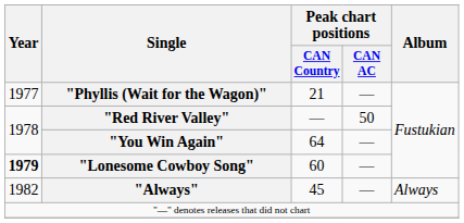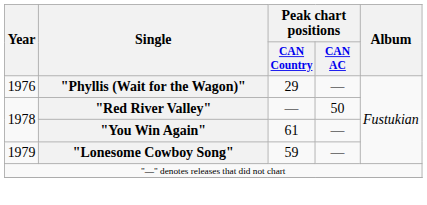"Phyllis (Wait for the Wagon)" | Year: 1977 -> 1976
"Phyllis (Wait for the Wagon)" | Peak chart positions / CAN Country: 21 -> 29
"You Win Again" | Peak chart positions / CAN Country: 64 -> 61
"Lonesome Cowboy Song" | Year: bold -> normal
"Lonesome Cowboy Song" | Peak chart positions / CAN Country: 60 -> 59
- row: 1982 | "Always" | 45 | — | Always
